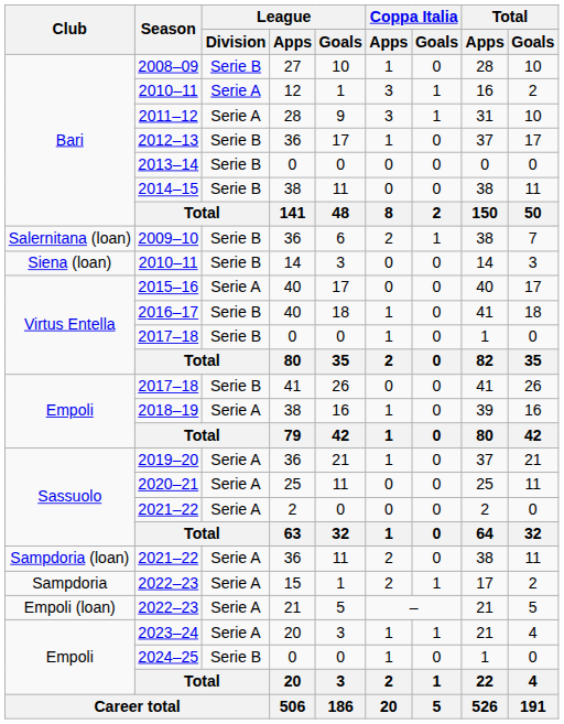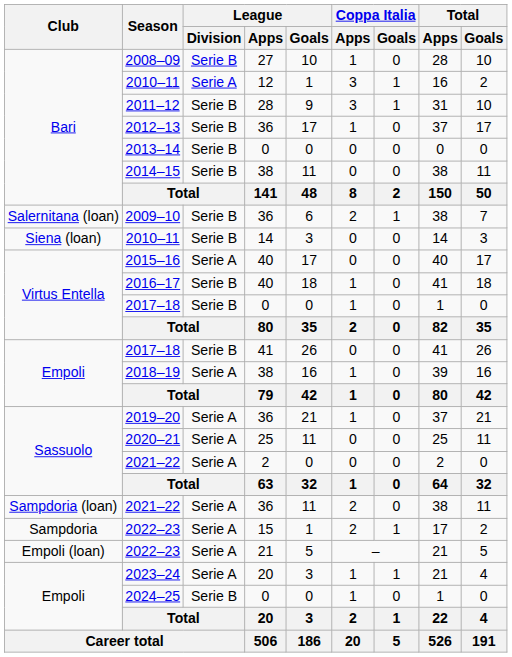2011–12 | League / Division: Serie A -> Serie B
